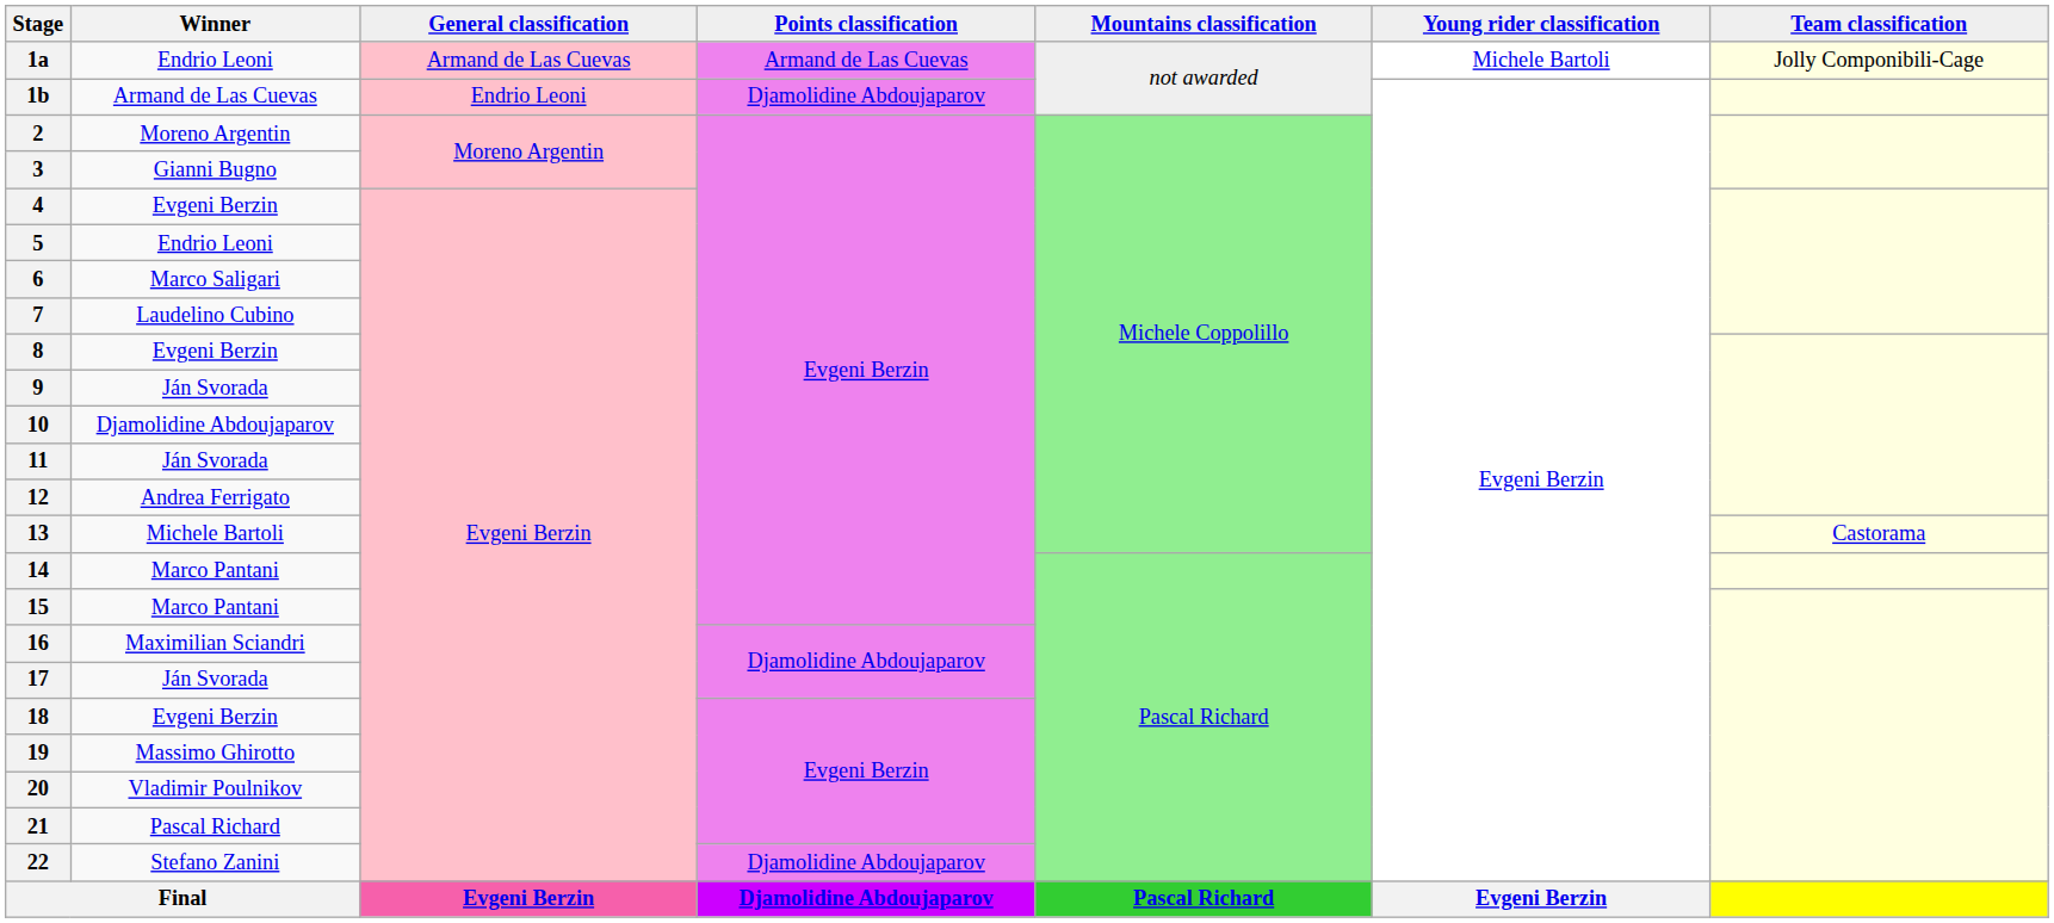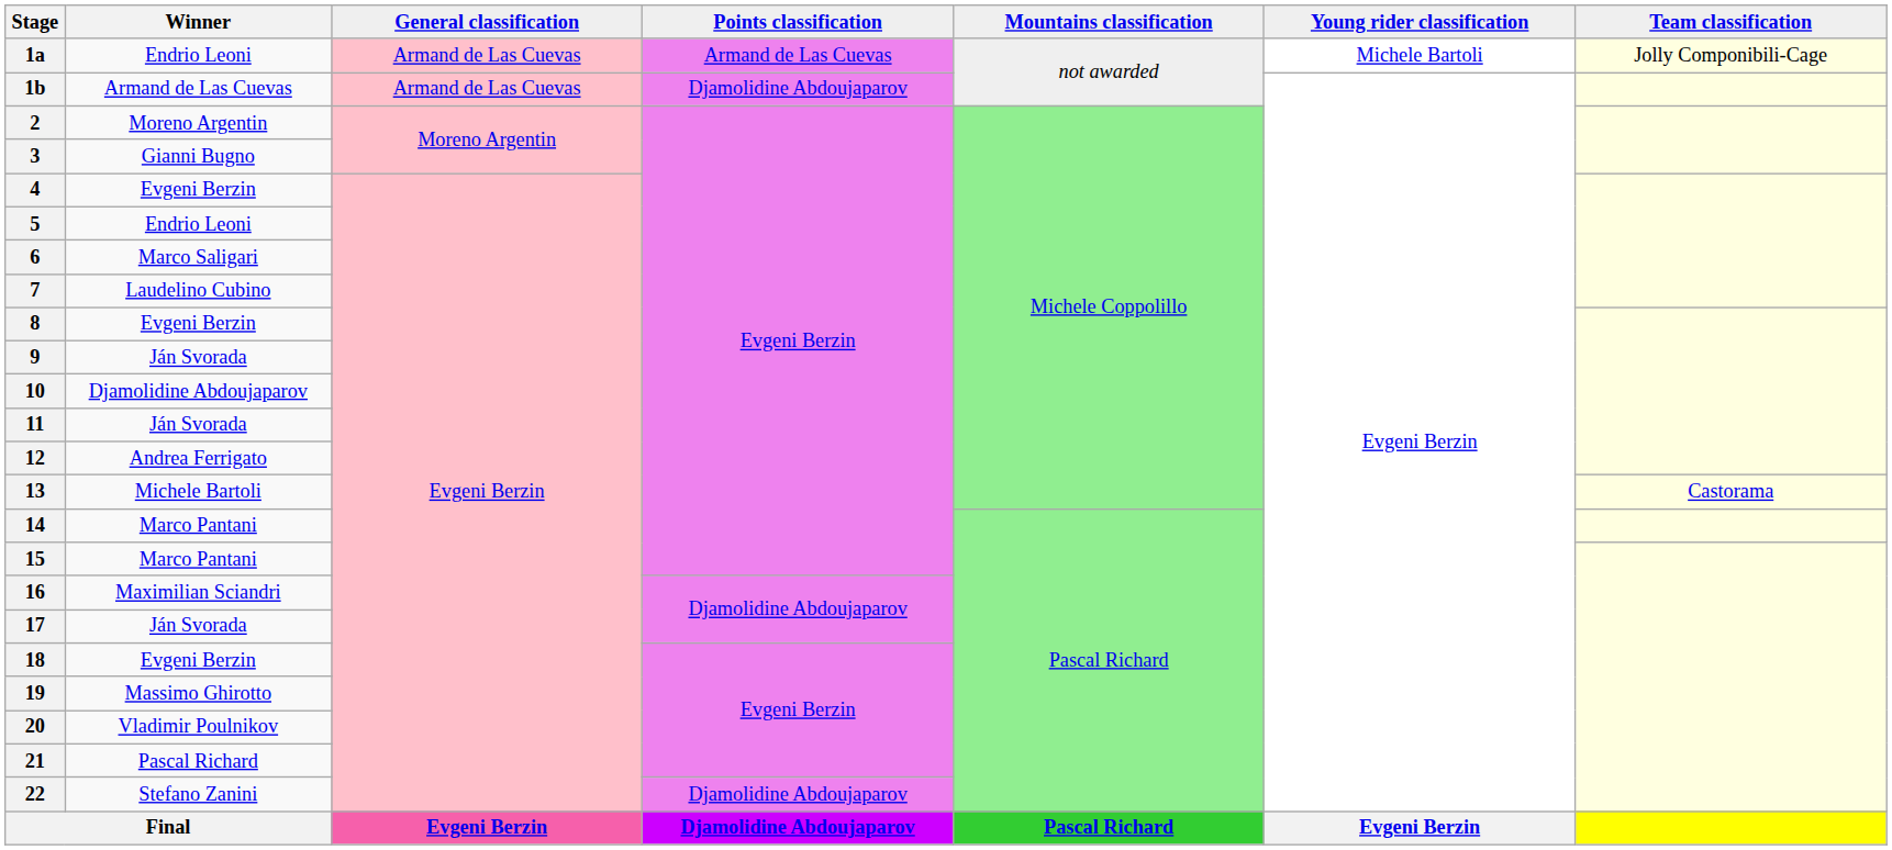1b | General classification: Endrio Leoni -> Armand de Las Cuevas
